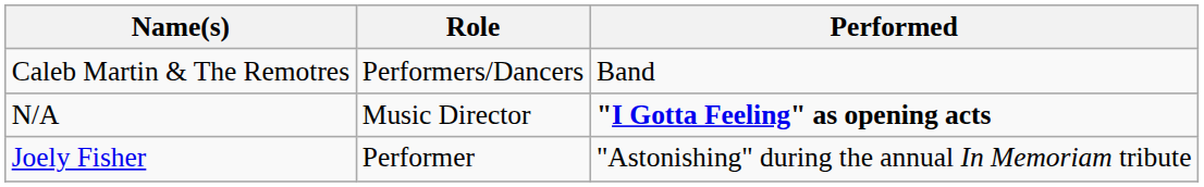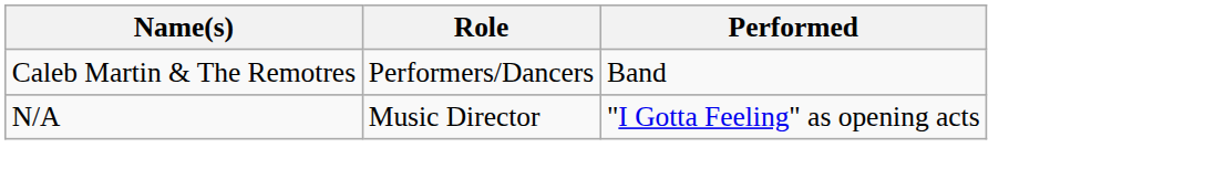N/A | Performed: bold -> normal
- row: Joely Fisher | Performer | "Astonishing" during the annual In Memoriam tribute
